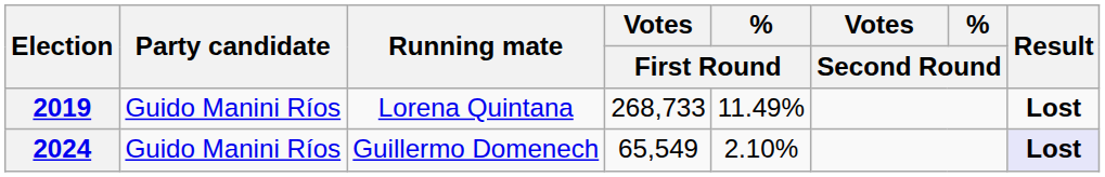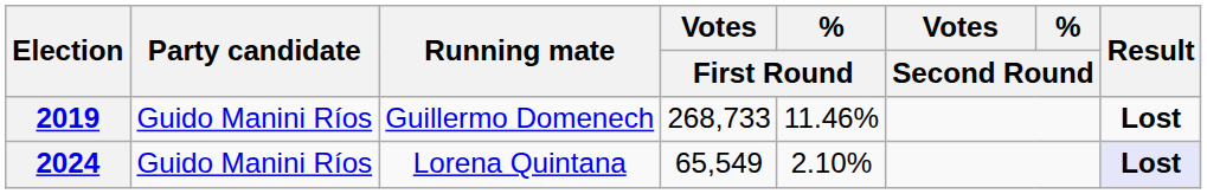2019 | Running mate: Lorena Quintana -> Guillermo Domenech
2019 | % / First Round: 11.49% -> 11.46%
2024 | Running mate: Guillermo Domenech -> Lorena Quintana
